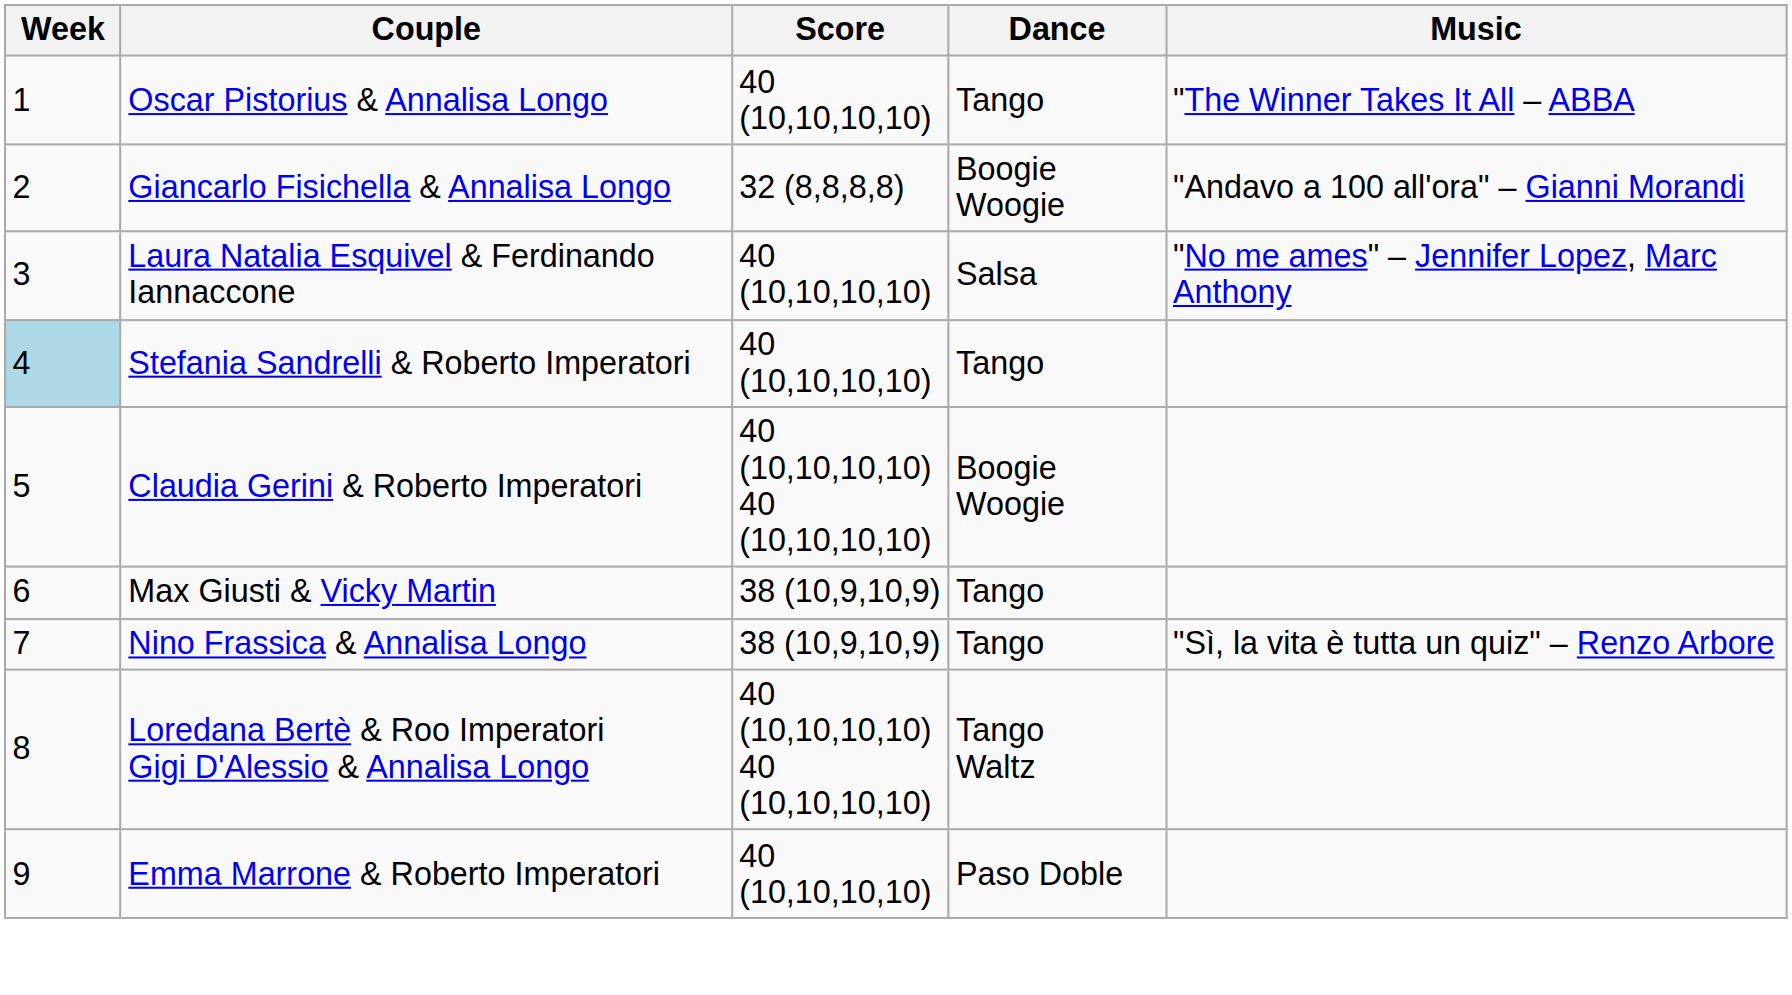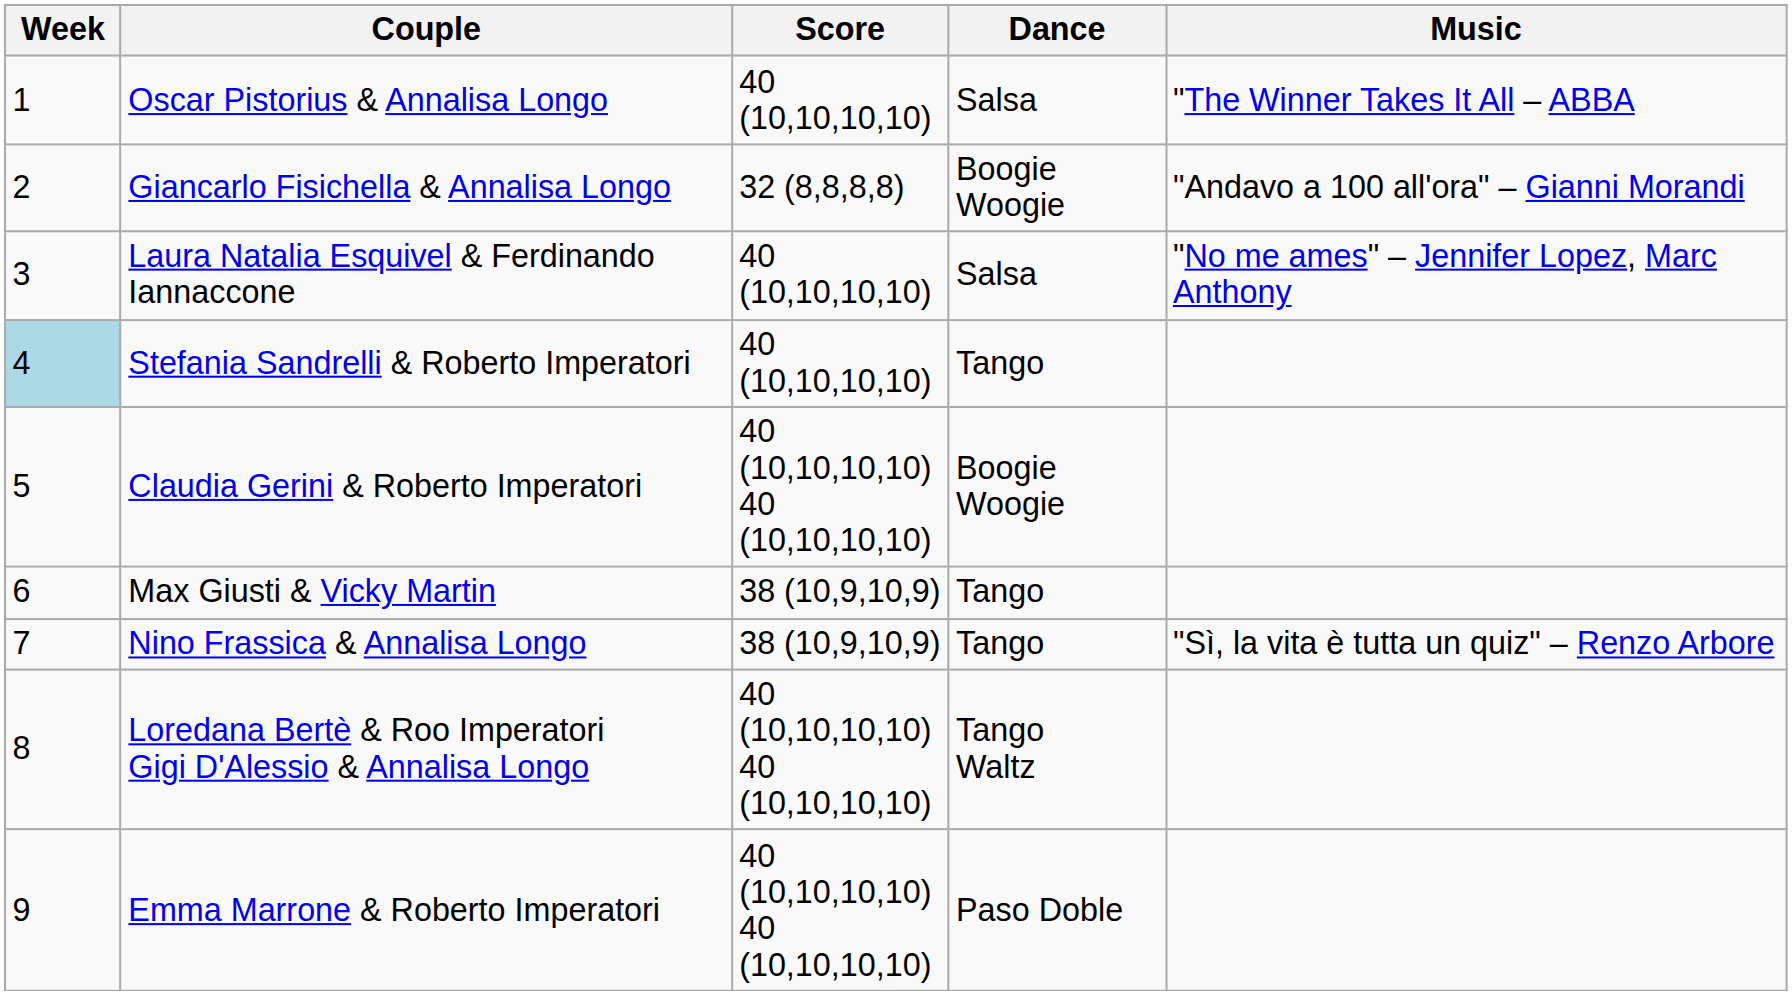Oscar Pistorius & Annalisa Longo | Dance: Tango -> Salsa
Emma Marrone & Roberto Imperatori | Score: 40 (10,10,10,10) -> 40 (10,10,10,10) 40 (10,10,10,10)
